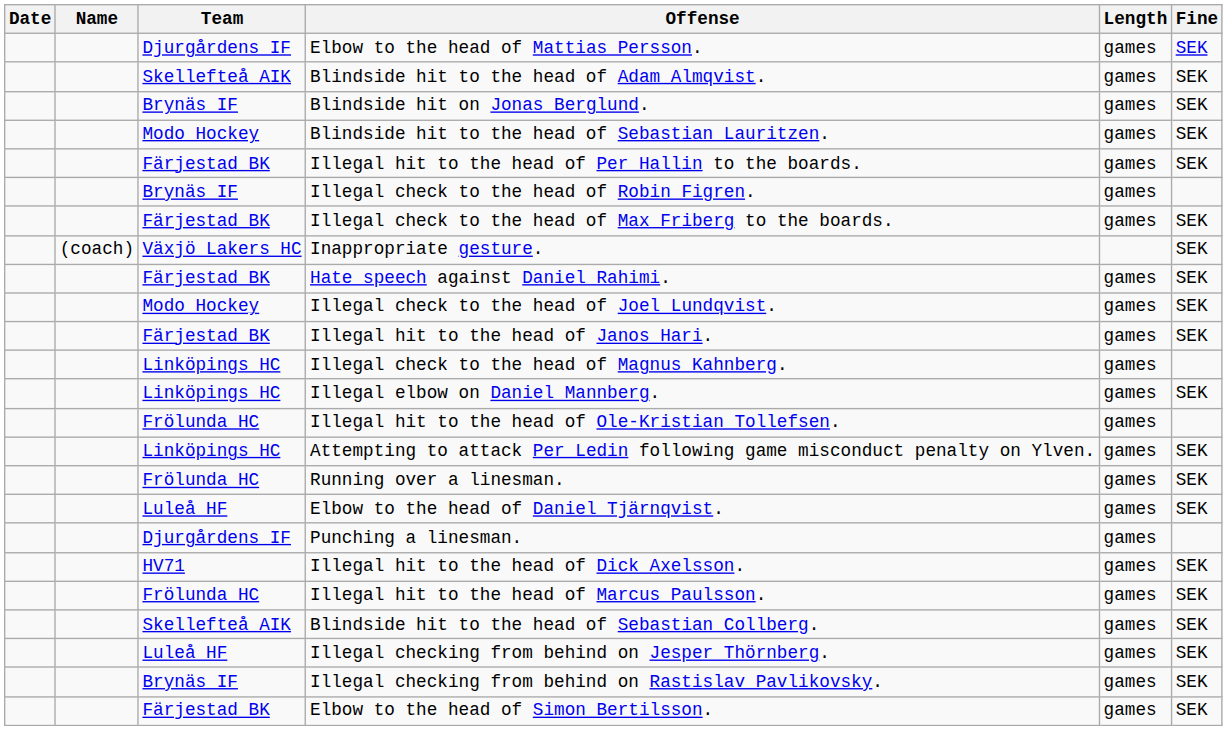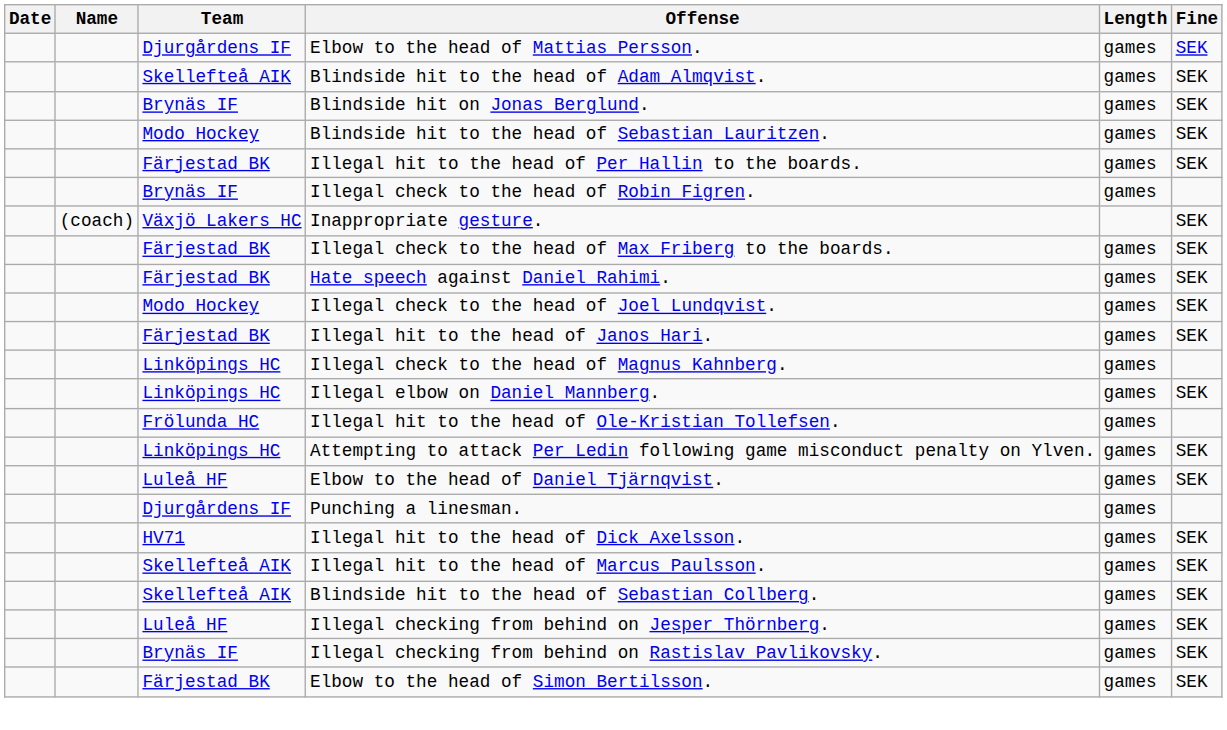rows swapped: Illegal check to the head of Max Friberg to the boards. <-> Inappropriate gesture.
- row: Frölunda HC | Running over a linesman. | games | SEK
Illegal hit to the head of Marcus Paulsson. | Team: Frölunda HC -> Skellefteå AIK
